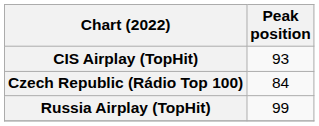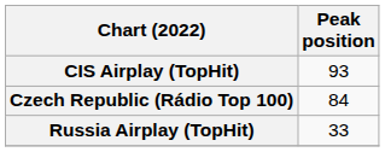Russia Airplay (TopHit) | Peak position: 99 -> 33
